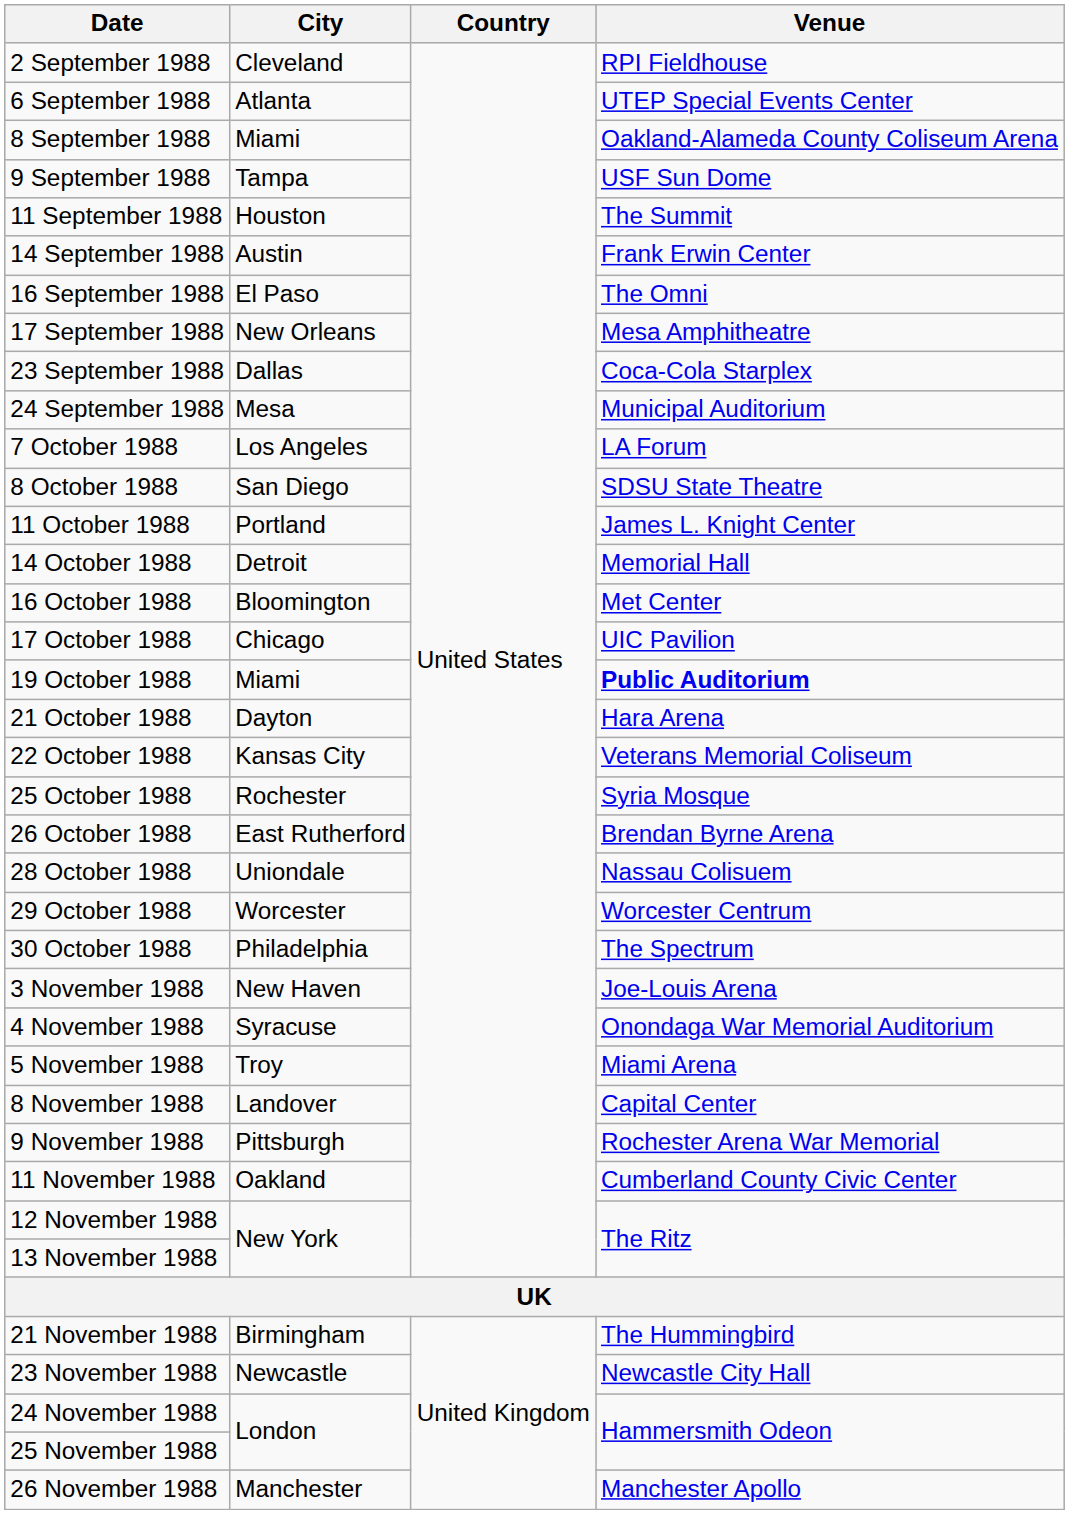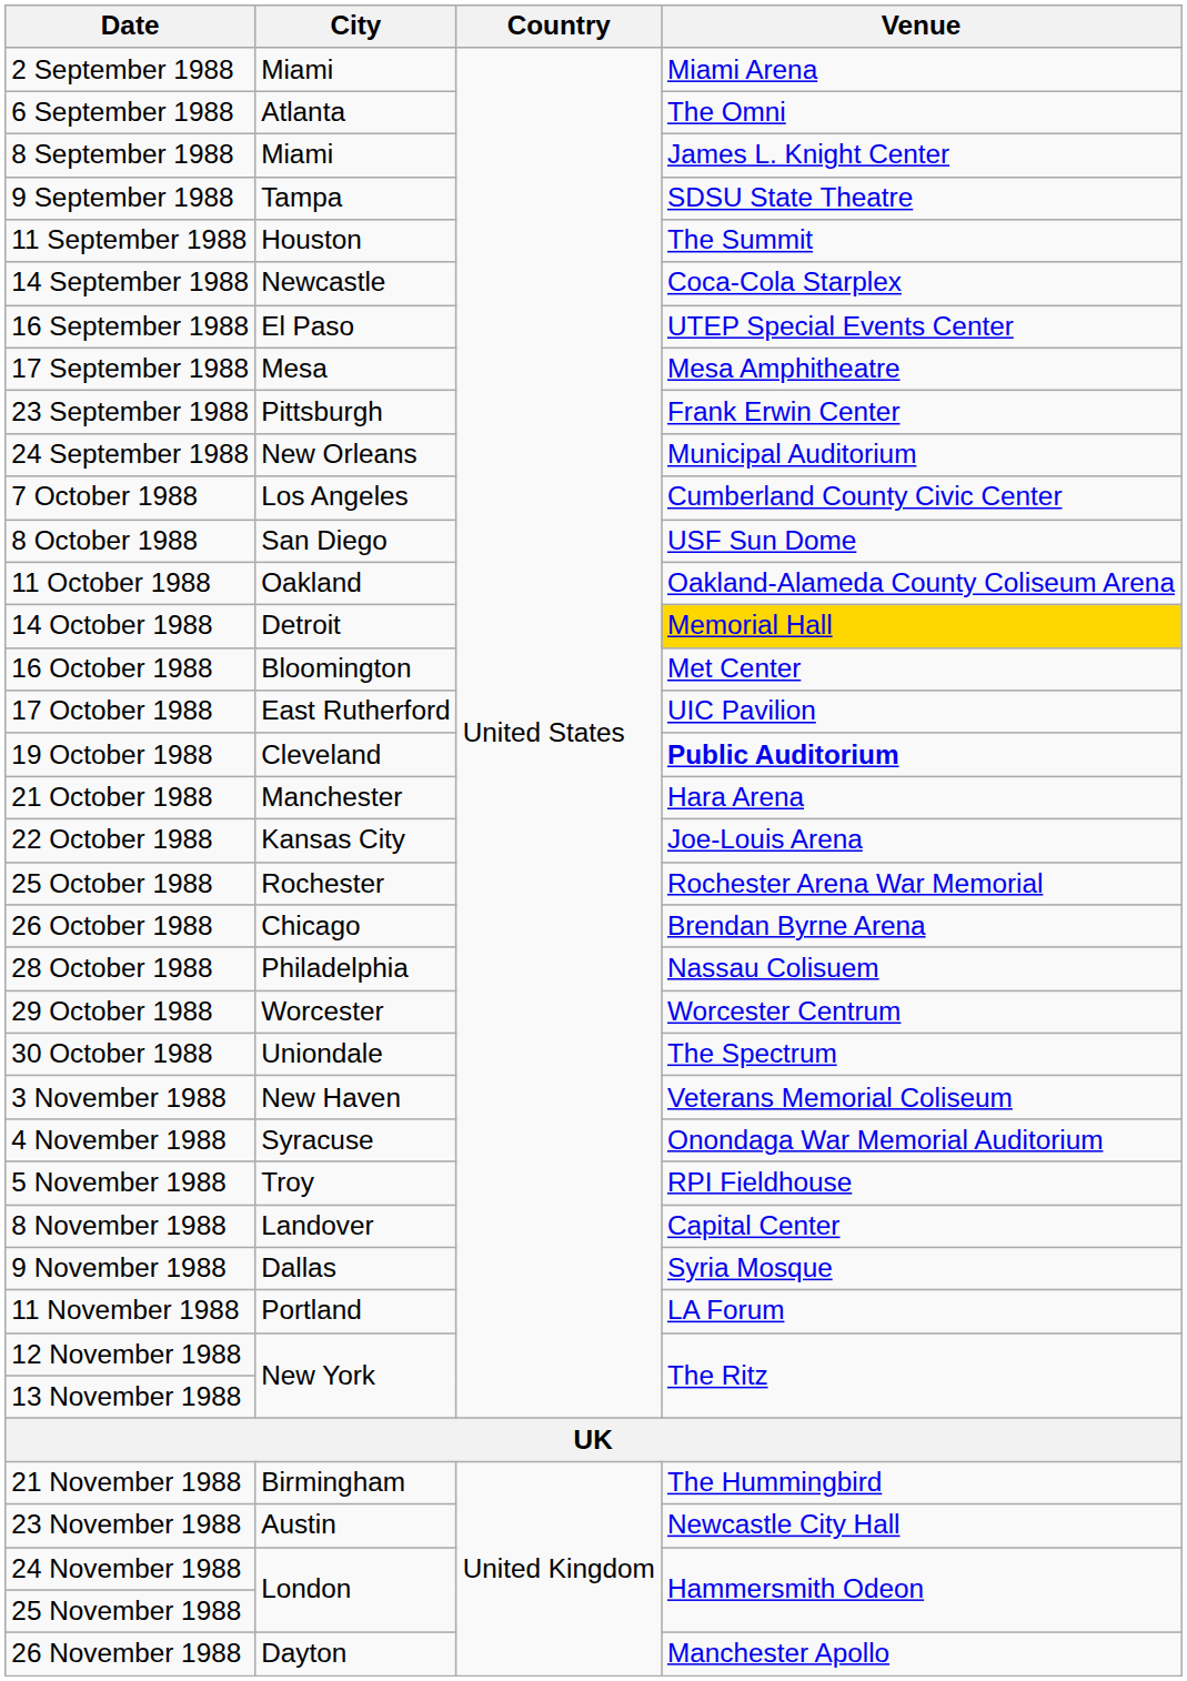2 September 1988 | City: Cleveland -> Miami
2 September 1988 | Venue: RPI Fieldhouse -> Miami Arena
6 September 1988 | Venue: UTEP Special Events Center -> The Omni
8 September 1988 | Venue: Oakland-Alameda County Coliseum Arena -> James L. Knight Center
9 September 1988 | Venue: USF Sun Dome -> SDSU State Theatre
14 September 1988 | City: Austin -> Newcastle
14 September 1988 | Venue: Frank Erwin Center -> Coca-Cola Starplex
16 September 1988 | Venue: The Omni -> UTEP Special Events Center
17 September 1988 | City: New Orleans -> Mesa
23 September 1988 | City: Dallas -> Pittsburgh
23 September 1988 | Venue: Coca-Cola Starplex -> Frank Erwin Center
24 September 1988 | City: Mesa -> New Orleans
7 October 1988 | Venue: LA Forum -> Cumberland County Civic Center
8 October 1988 | Venue: SDSU State Theatre -> USF Sun Dome
11 October 1988 | City: Portland -> Oakland
11 October 1988 | Venue: James L. Knight Center -> Oakland-Alameda County Coliseum Arena
14 October 1988 | Venue: no background -> gold background
17 October 1988 | City: Chicago -> East Rutherford
19 October 1988 | City: Miami -> Cleveland
21 October 1988 | City: Dayton -> Manchester
22 October 1988 | Venue: Veterans Memorial Coliseum -> Joe-Louis Arena
25 October 1988 | Venue: Syria Mosque -> Rochester Arena War Memorial
26 October 1988 | City: East Rutherford -> Chicago
28 October 1988 | City: Uniondale -> Philadelphia
30 October 1988 | City: Philadelphia -> Uniondale
3 November 1988 | Venue: Joe-Louis Arena -> Veterans Memorial Coliseum
5 November 1988 | Venue: Miami Arena -> RPI Fieldhouse
9 November 1988 | City: Pittsburgh -> Dallas
9 November 1988 | Venue: Rochester Arena War Memorial -> Syria Mosque
11 November 1988 | City: Oakland -> Portland
11 November 1988 | Venue: Cumberland County Civic Center -> LA Forum
23 November 1988 | City: Newcastle -> Austin
26 November 1988 | City: Manchester -> Dayton
